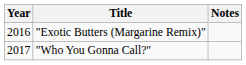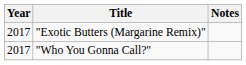"Exotic Butters (Margarine Remix)" | Year: 2016 -> 2017
